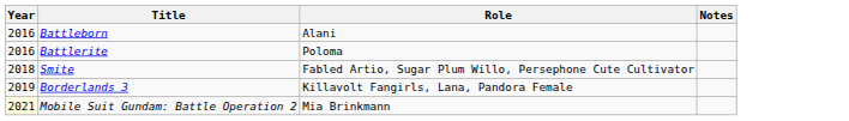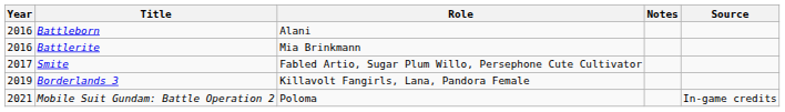+ column: Source | In-game credits
Battlerite | Role: Poloma -> Mia Brinkmann
Smite | Year: 2018 -> 2017
Mobile Suit Gundam: Battle Operation 2 | Year: lightyellow background -> no background
Mobile Suit Gundam: Battle Operation 2 | Role: Mia Brinkmann -> Poloma
